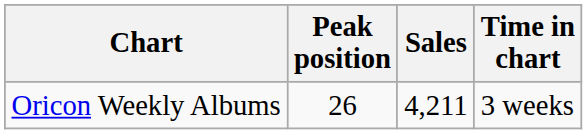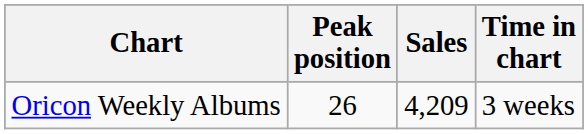Oricon Weekly Albums | Sales: 4,211 -> 4,209
